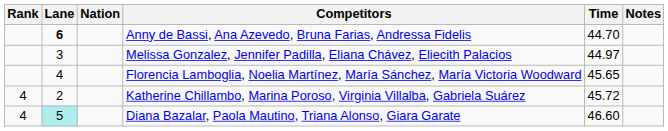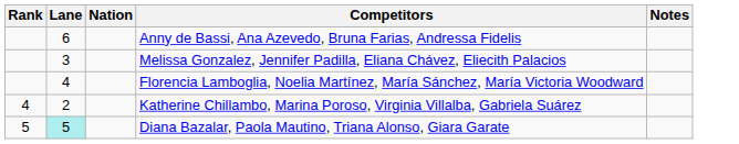- column: Time | 44.70 | 44.97 | 45.65 | 45.72 | 46.60
Anny de Bassi, Ana Azevedo, Bruna Farias, Andressa Fidelis | Lane: bold -> normal
Diana Bazalar, Paola Mautino, Triana Alonso, Giara Garate | Rank: 4 -> 5
